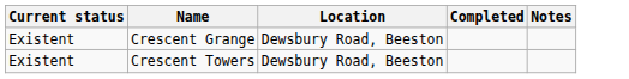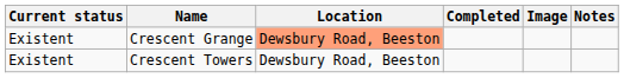+ column: Image
Crescent Grange | Location: no background -> lightsalmon background
